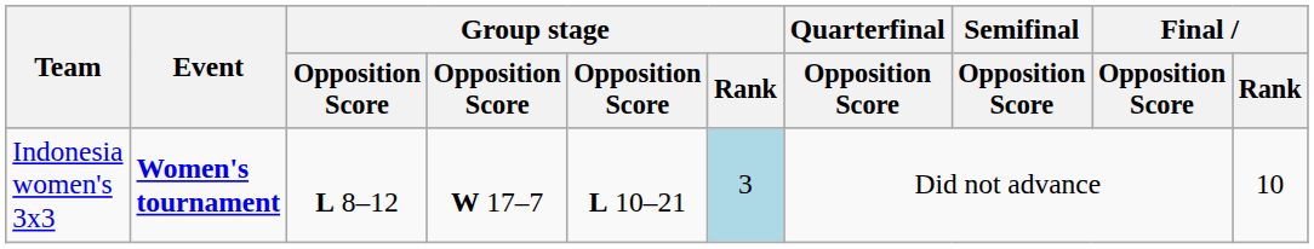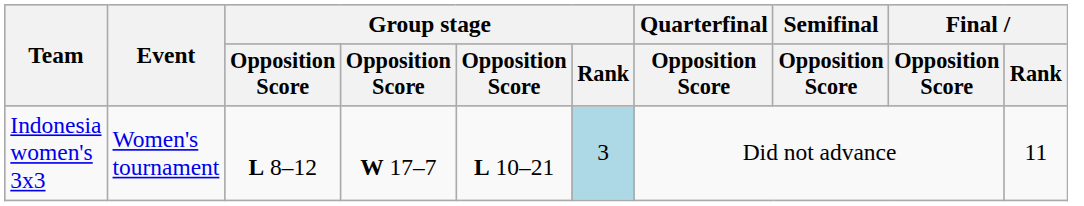Indonesia women's 3x3 | Event: bold -> normal
Indonesia women's 3x3 | Final / Rank: 10 -> 11
